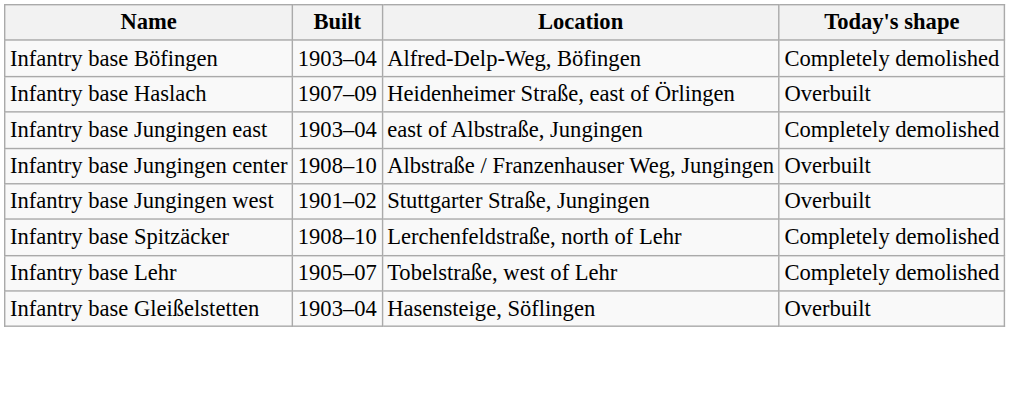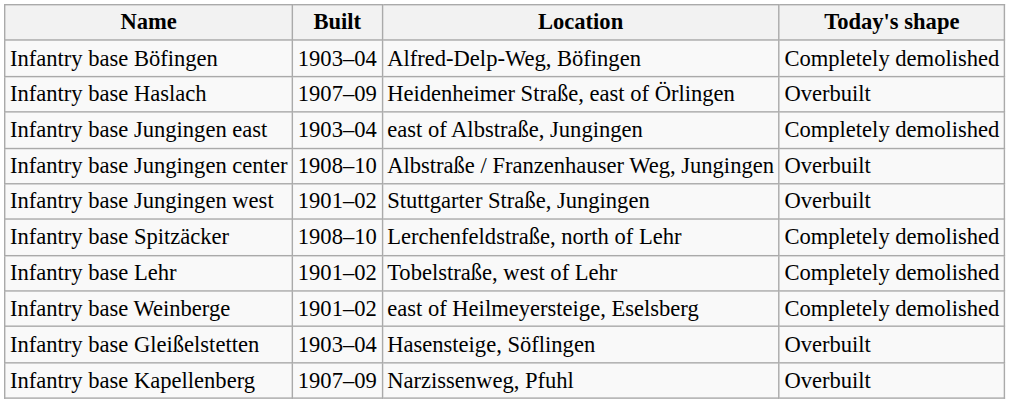Infantry base Lehr | Built: 1905–07 -> 1901–02
+ row: Infantry base Weinberge | 1901–02 | east of Heilmeyersteige, Eselsberg | Completely demolished
+ row: Infantry base Kapellenberg | 1907–09 | Narzissenweg, Pfuhl | Overbuilt
